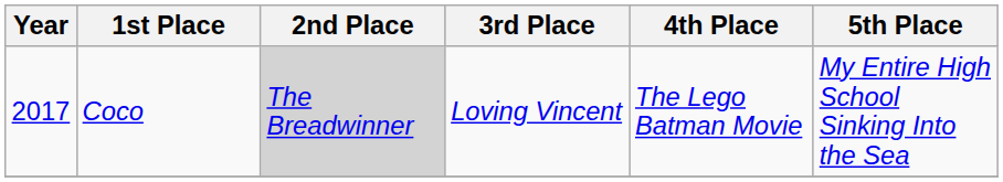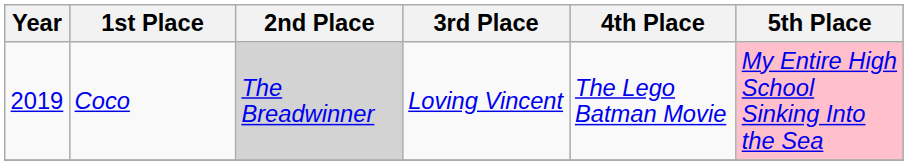Coco | Year: 2017 -> 2019
Coco | 5th Place: no background -> pink background
